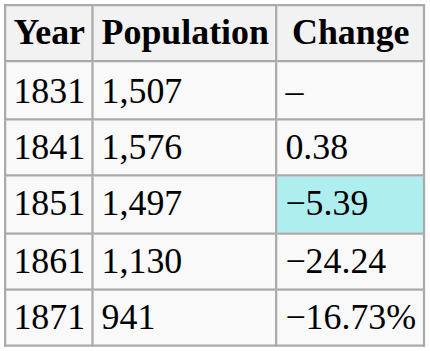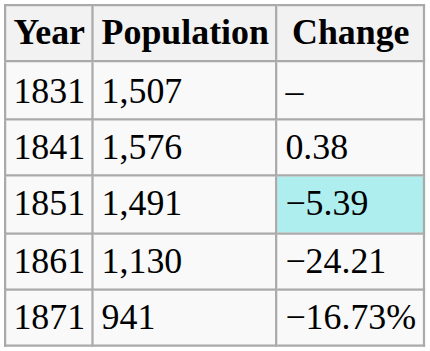1851 | Population: 1,497 -> 1,491
1861 | Change: −24.24 -> −24.21
